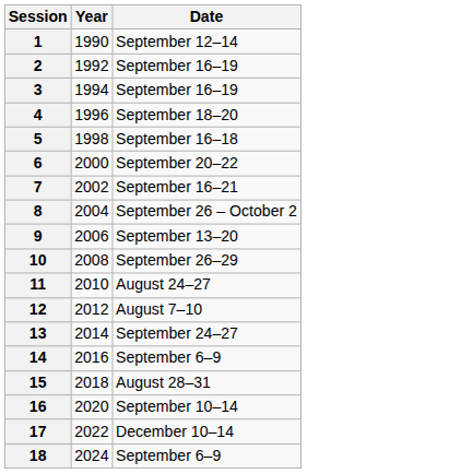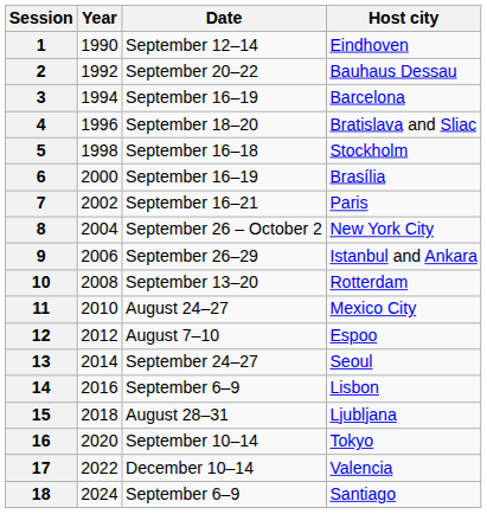+ column: Host city | Eindhoven | Bauhaus Dessau | Barcelona | Bratislava and Sliac | Stockholm | Brasília | Paris | New York City | Istanbul and Ankara | Rotterdam | Mexico City | Espoo | Seoul | Lisbon | Ljubljana | Tokyo | Valencia | Santiago
2 | Date: September 16–19 -> September 20–22
6 | Date: September 20–22 -> September 16–19
9 | Date: September 13–20 -> September 26–29
10 | Date: September 26–29 -> September 13–20
